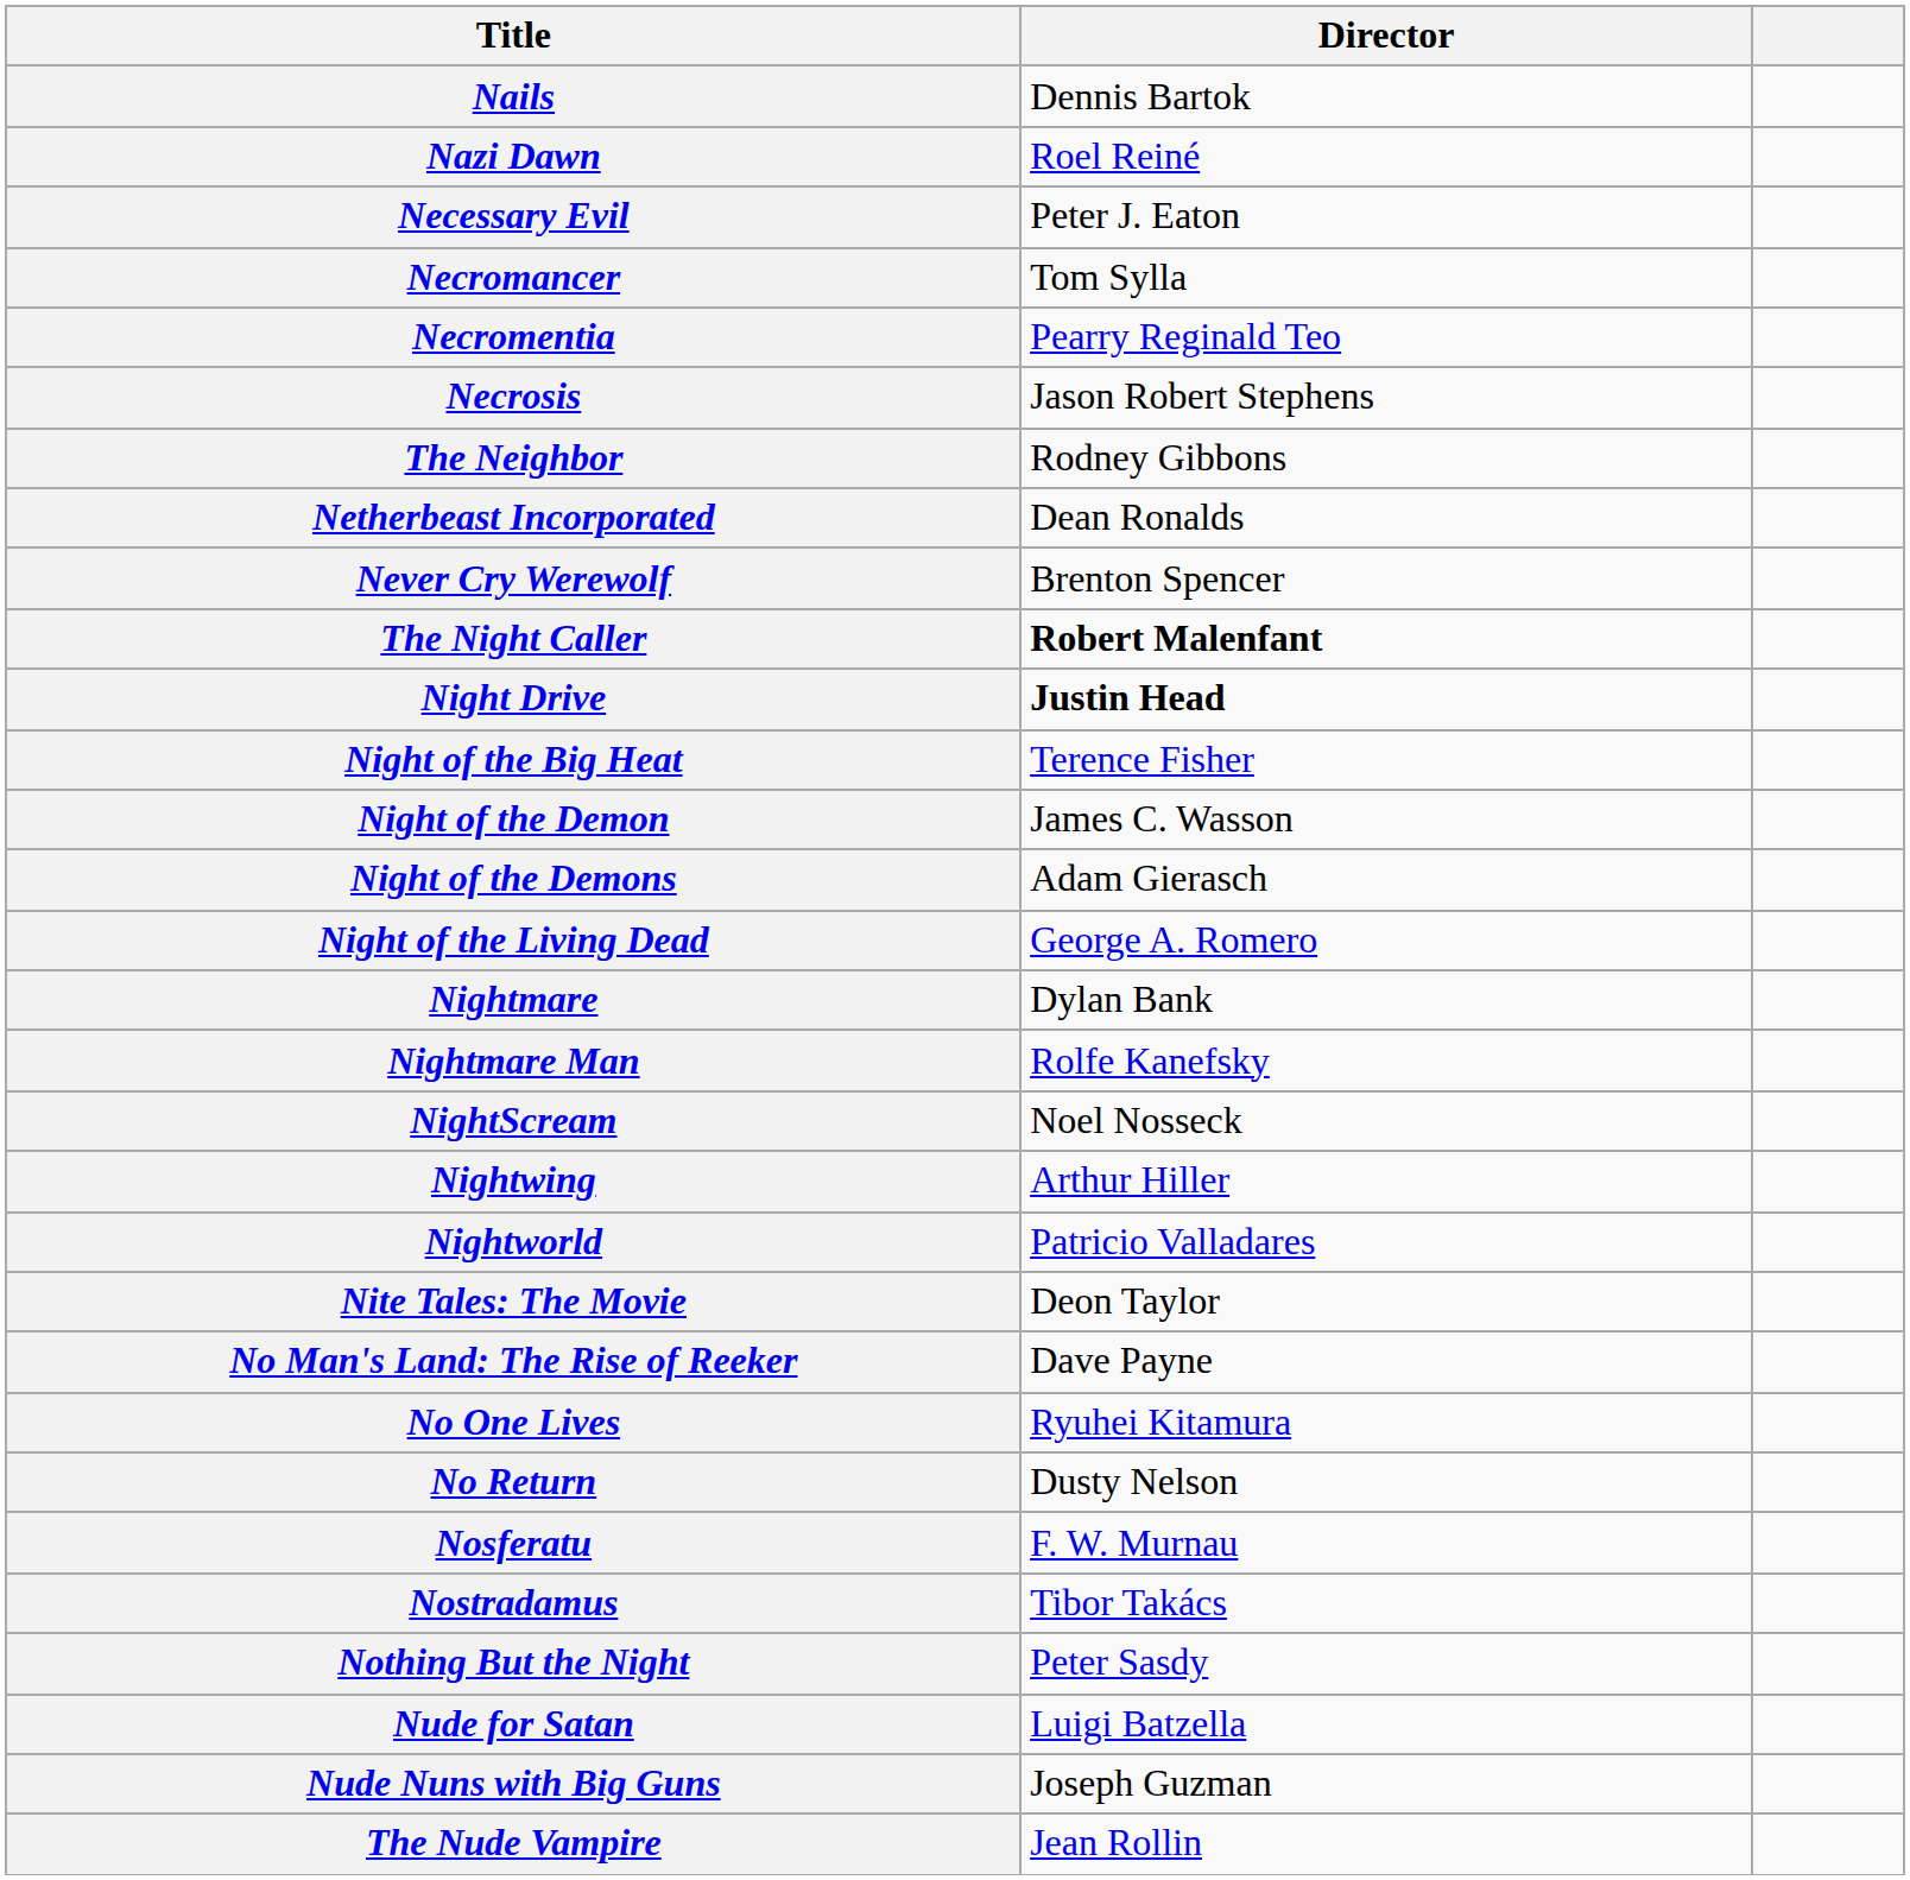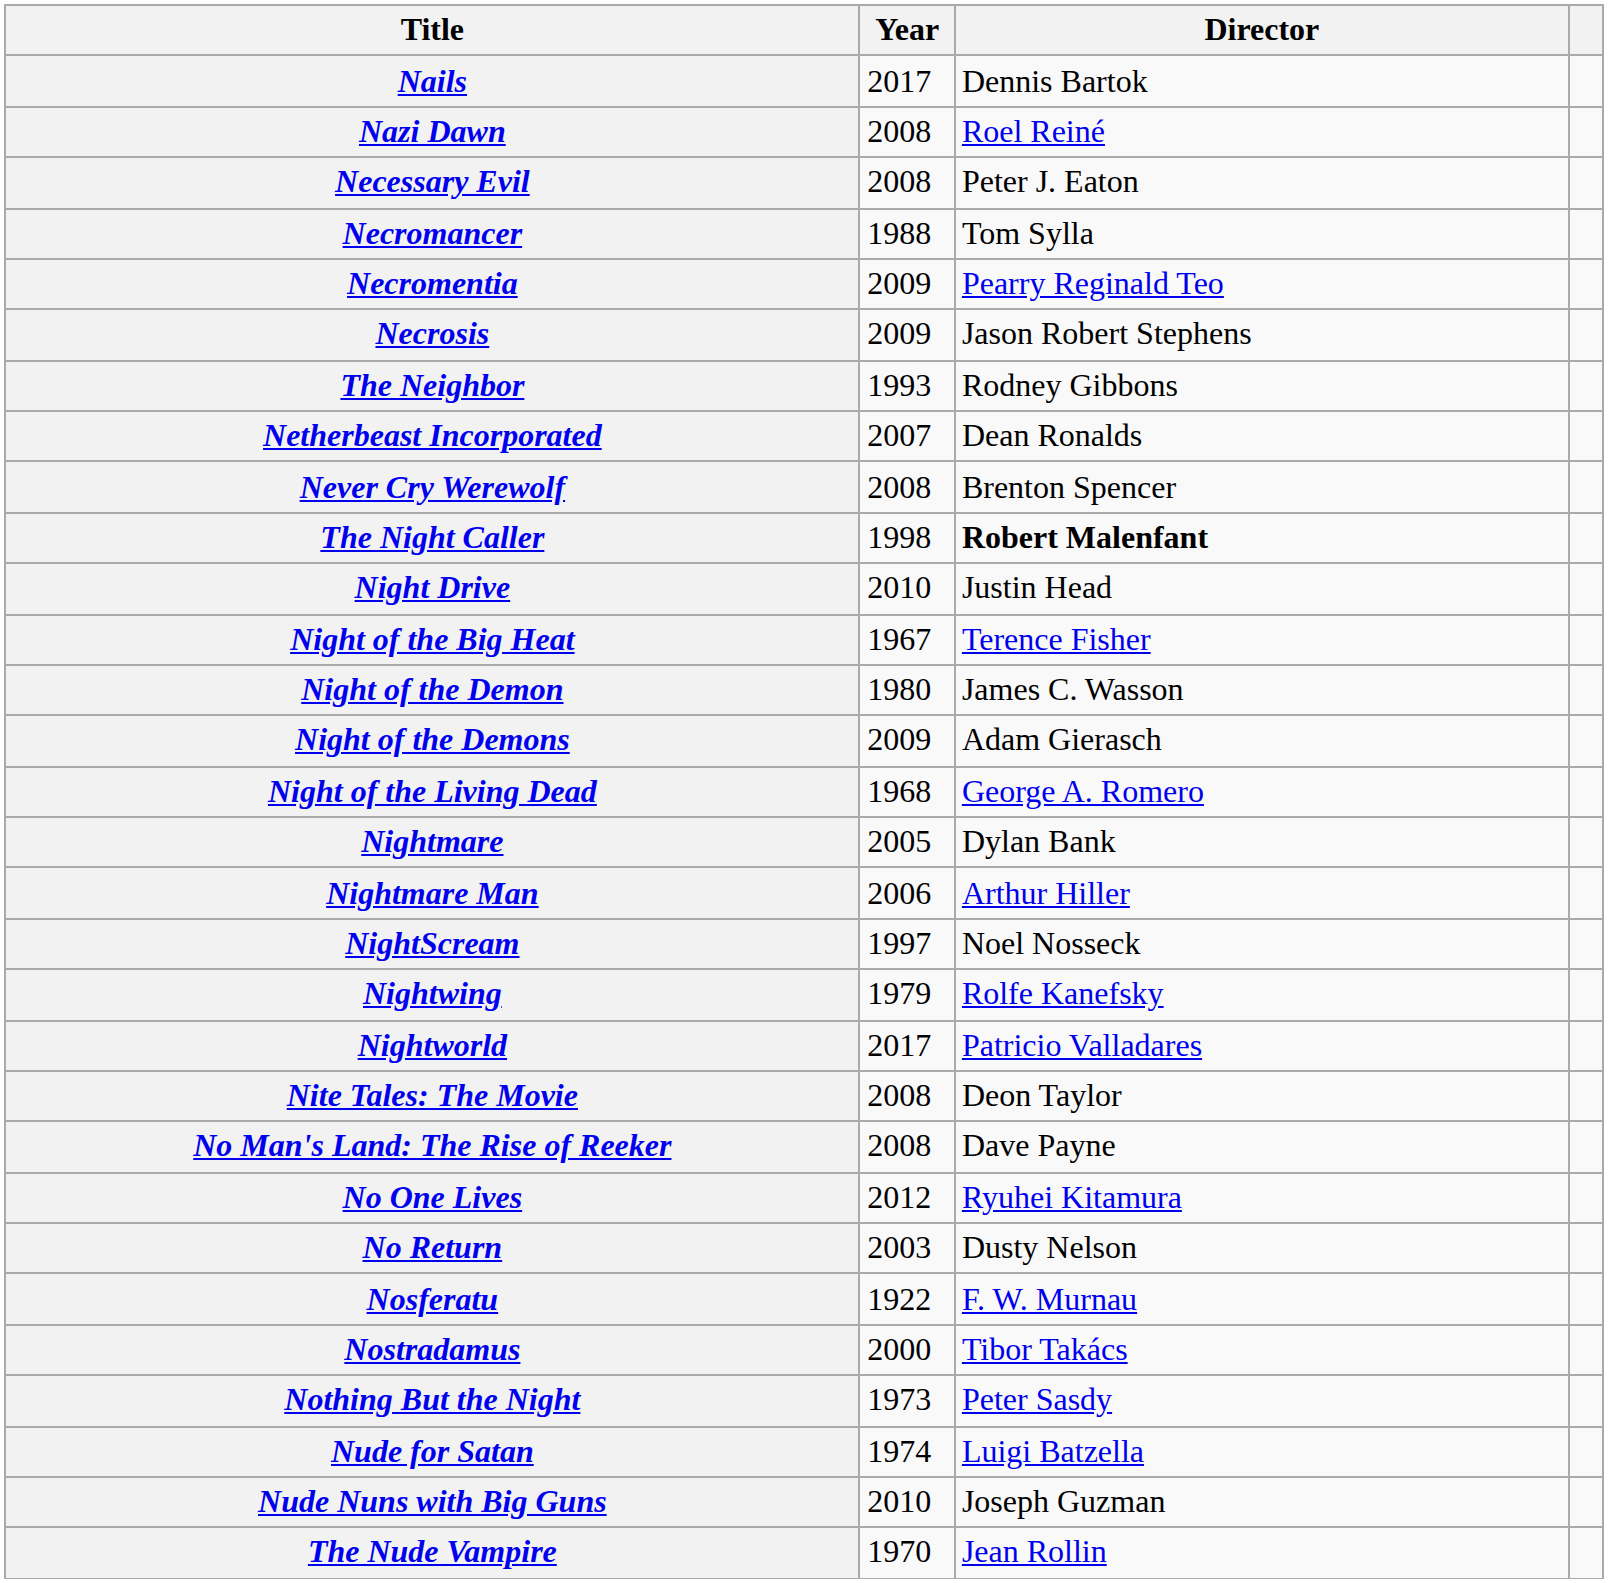+ column: Year | 2017 | 2008 | 2008 | 1988 | 2009 | 2009 | 1993 | 2007 | 2008 | 1998 | 2010 | 1967 | 1980 | 2009 | 1968 | 2005 | 2006 | 1997 | 1979 | 2017 | 2008 | 2008 | 2012 | 2003 | 1922 | 2000 | 1973 | 1974 | 2010 | 1970
Night Drive | Director: bold -> normal
Nightmare Man | Director: Rolfe Kanefsky -> Arthur Hiller
Nightwing | Director: Arthur Hiller -> Rolfe Kanefsky
